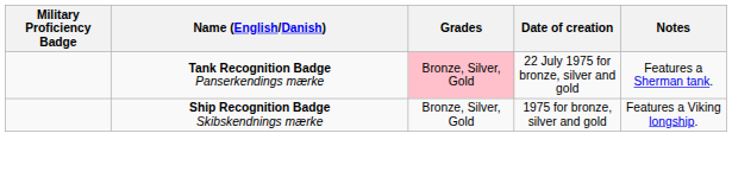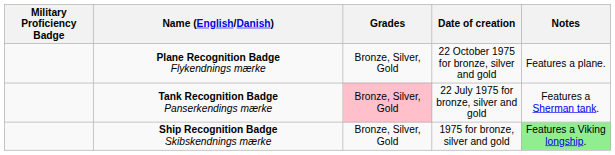+ row: Plane Recognition Badge Flykendnings mærke | Bronze, Silver, Gold | 22 October 1975 for bronze, silver and gold | Features a plane.
Ship Recognition Badge Skibskendnings mærke | Notes: no background -> lightgreen background
